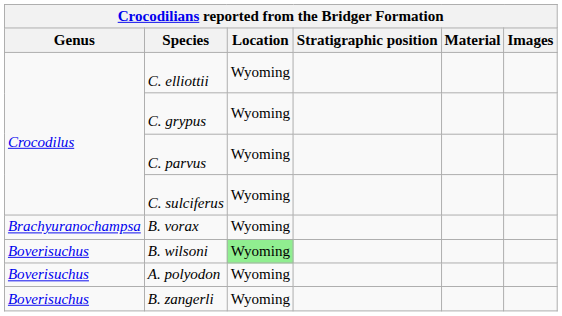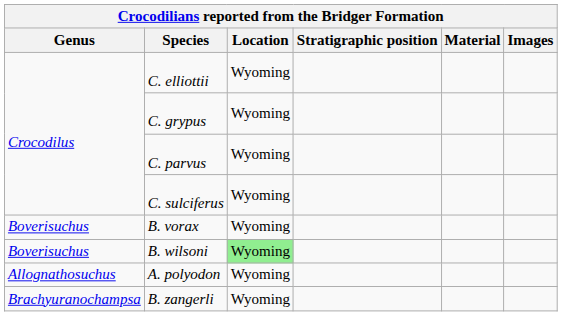B. vorax | Genus: Brachyuranochampsa -> Boverisuchus
A. polyodon | Genus: Boverisuchus -> Allognathosuchus
B. zangerli | Genus: Boverisuchus -> Brachyuranochampsa
